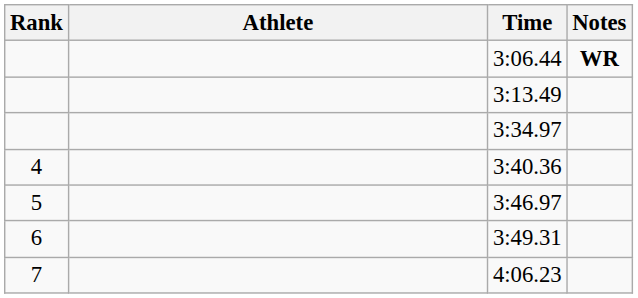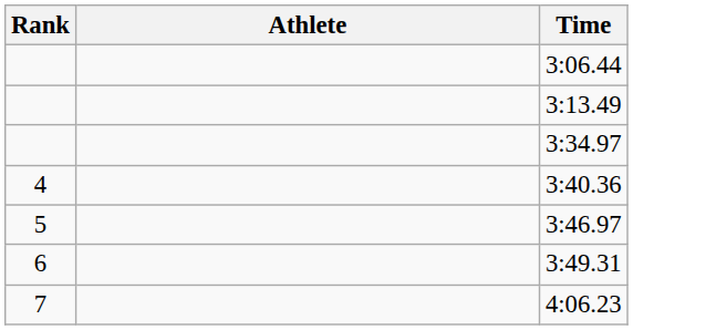- column: Notes | WR
